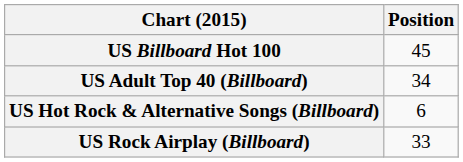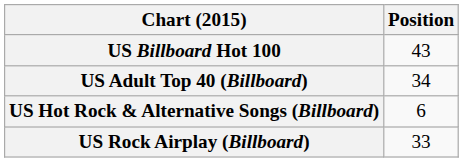US Billboard Hot 100 | Position: 45 -> 43
